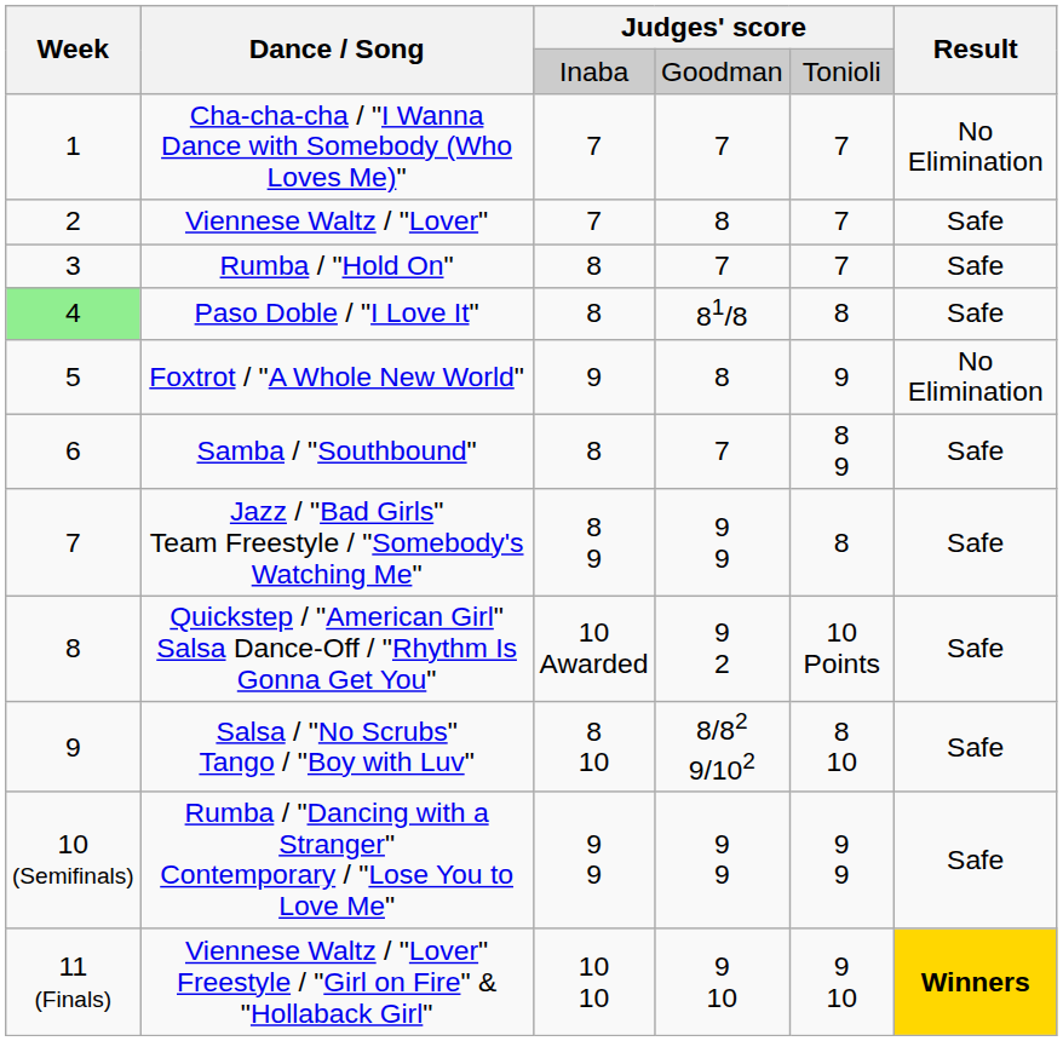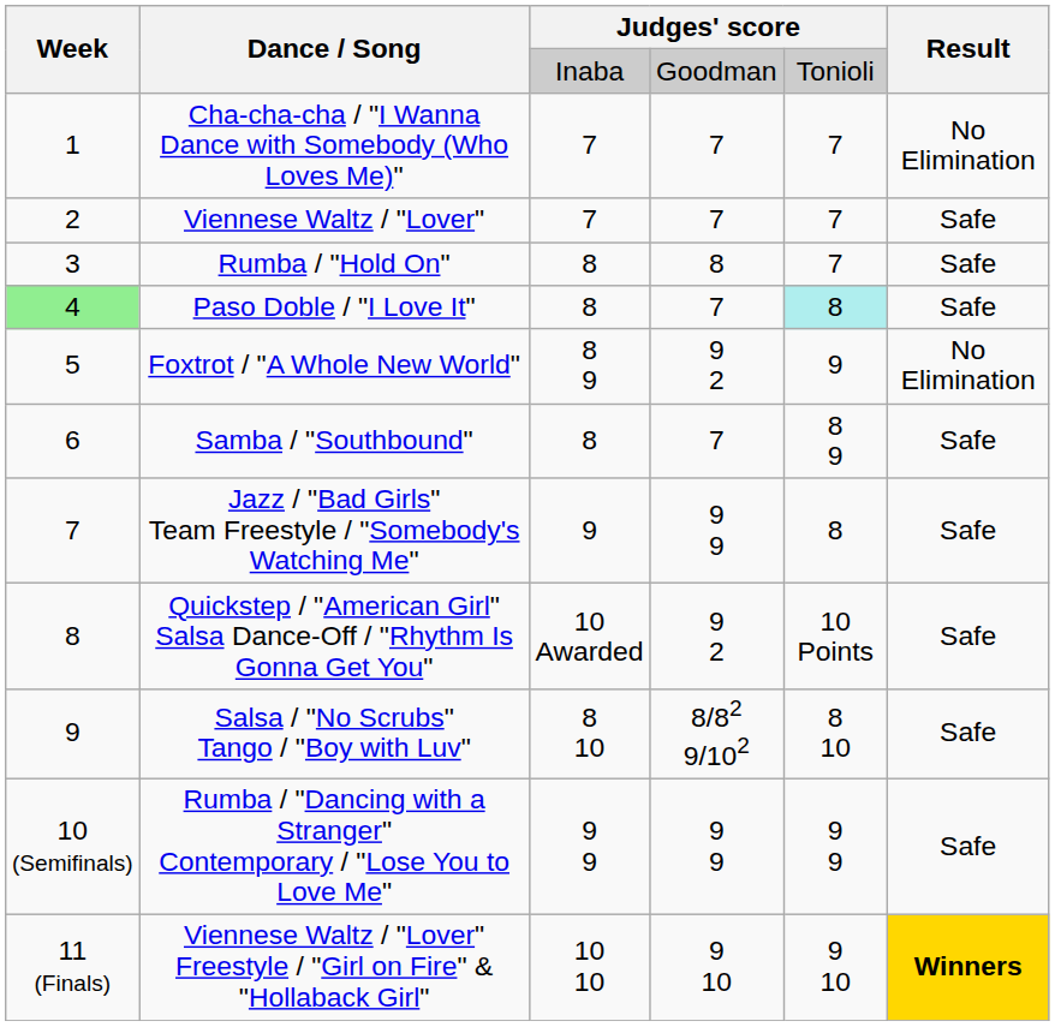Viennese Waltz / "Lover" | column 4: 8 -> 7
Rumba / "Hold On" | column 4: 7 -> 8
Paso Doble / "I Love It" | column 4: 81/8 -> 7
Paso Doble / "I Love It" | column 5: no background -> paleturquoise background
Foxtrot / "A Whole New World" | column 3: 9 -> 8 9
Foxtrot / "A Whole New World" | column 4: 8 -> 9 2
Jazz / "Bad Girls" Team Freestyle / "Somebody's Watching Me" | column 3: 8 9 -> 9
